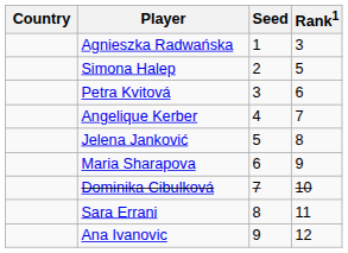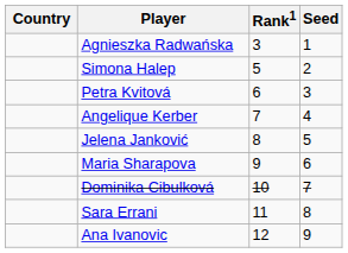columns swapped: Rank1 <-> Seed
